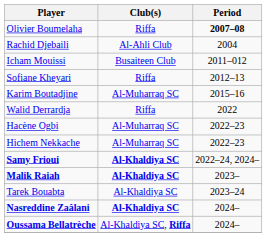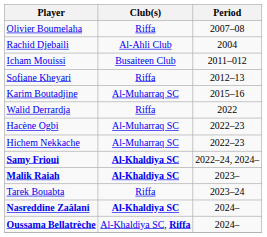Olivier Boumelaha | Period: bold -> normal
Tarek Bouabta | Club(s): Al-Khaldiya SC -> Riffa
